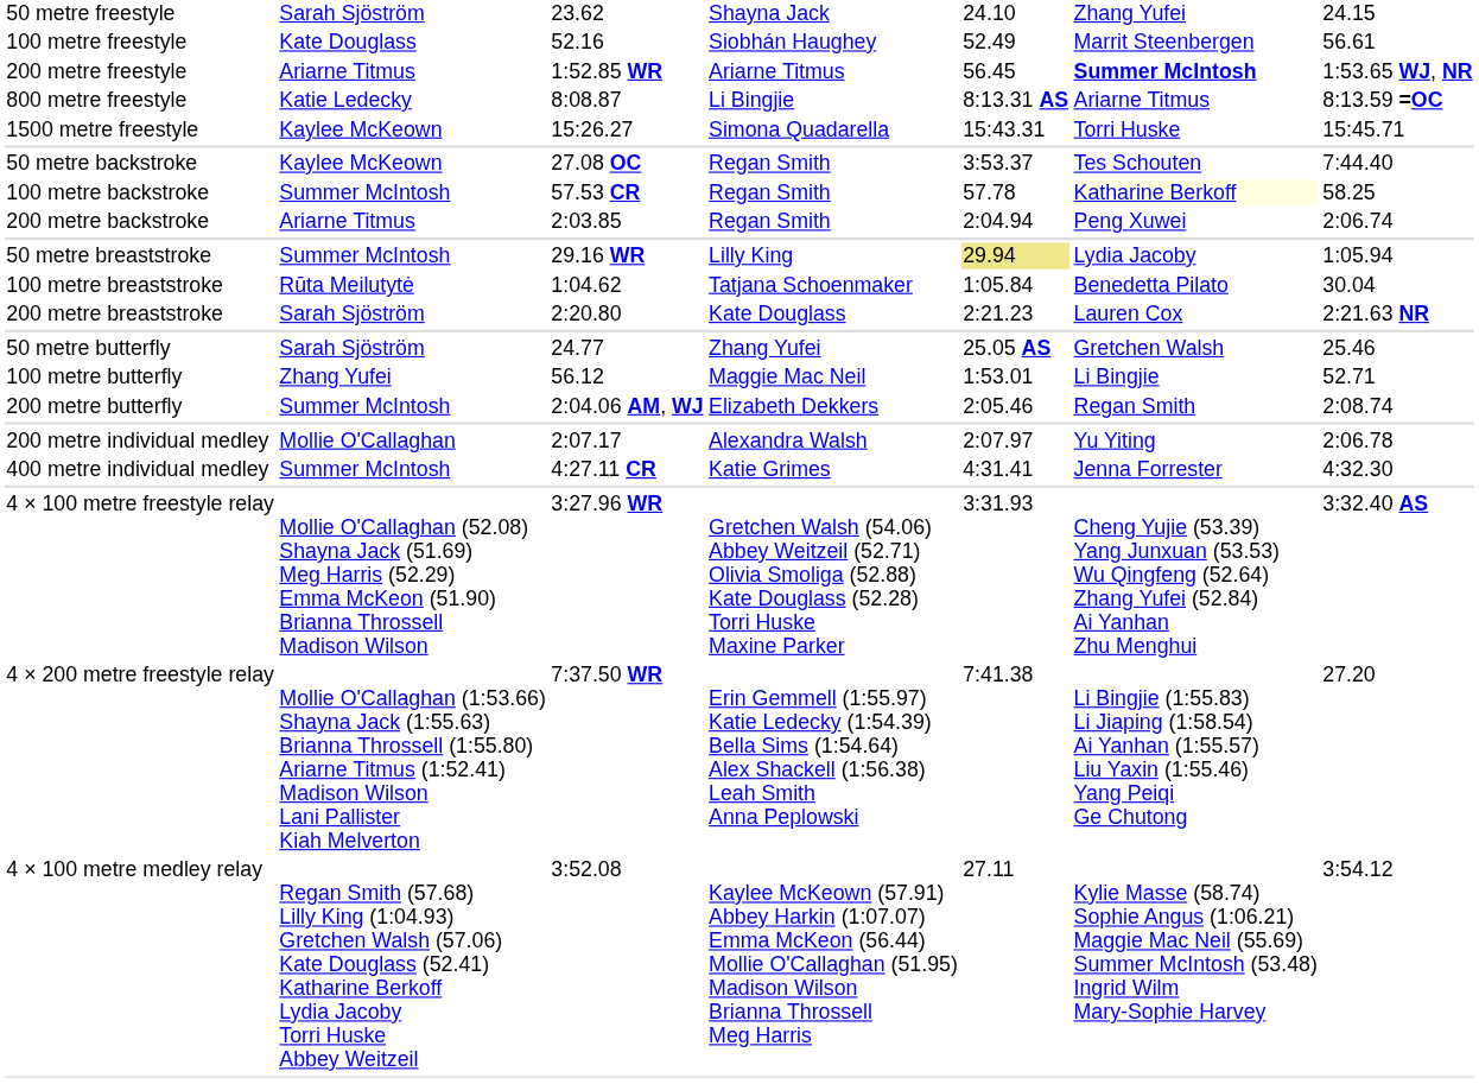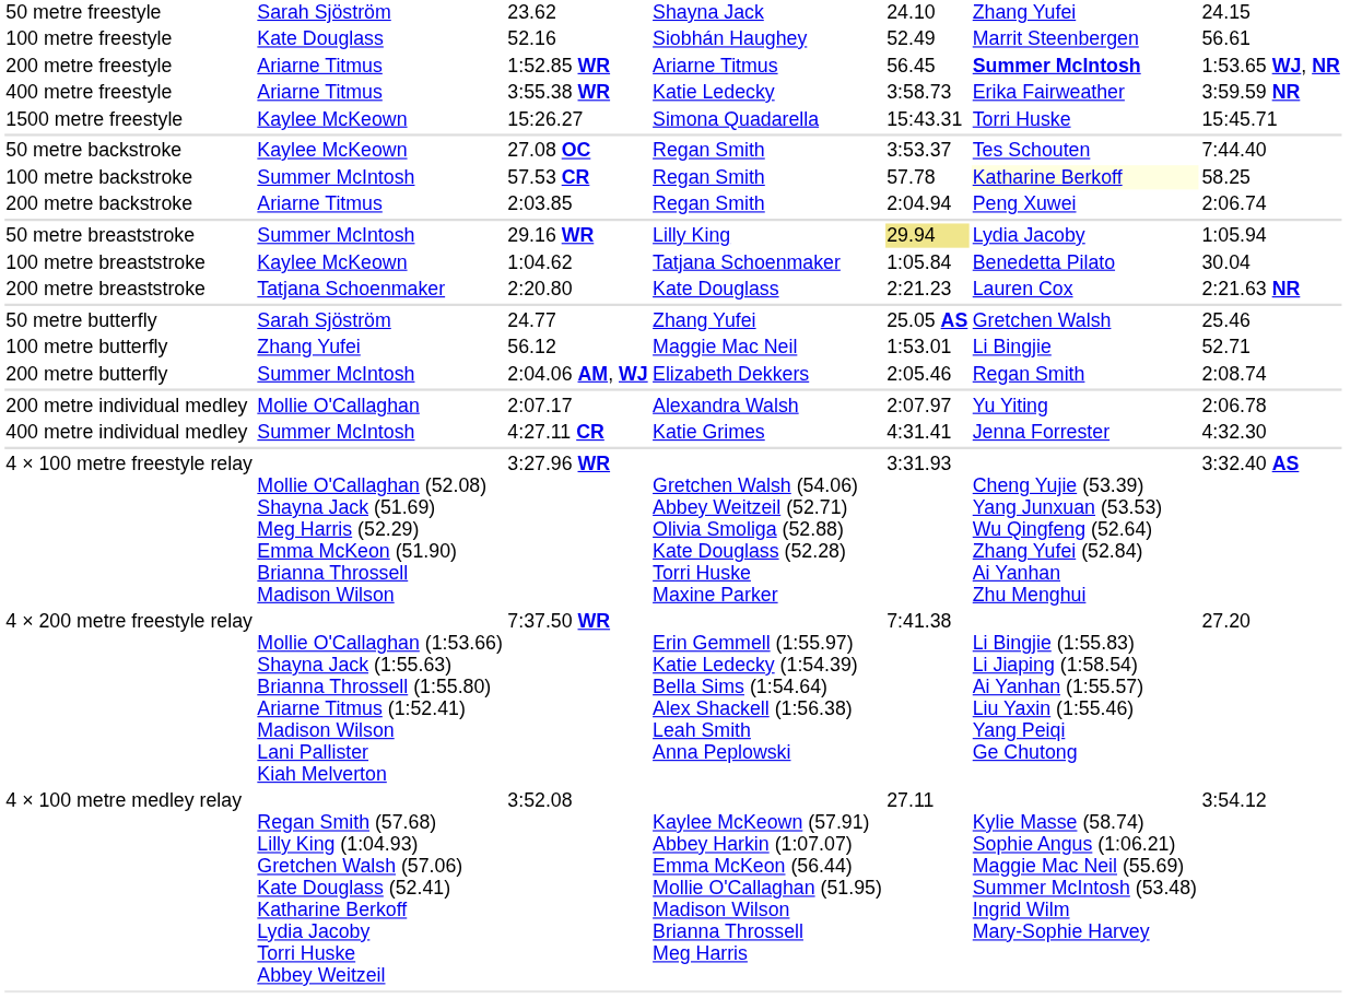+ row: 400 metre freestyle | Ariarne Titmus | 3:55.38 WR | Katie Ledecky | 3:58.73 | Erika Fairweather | 3:59.59 NR
- row: 800 metre freestyle | Katie Ledecky | 8:08.87 | Li Bingjie | 8:13.31 AS | Ariarne Titmus | 8:13.59 =OC
100 metre breaststroke | column 2: Rūta Meilutytė -> Kaylee McKeown
200 metre breaststroke | column 2: Sarah Sjöström -> Tatjana Schoenmaker
